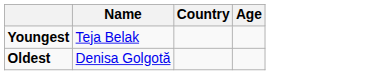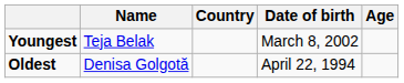+ column: Date of birth | March 8, 2002 | April 22, 1994
